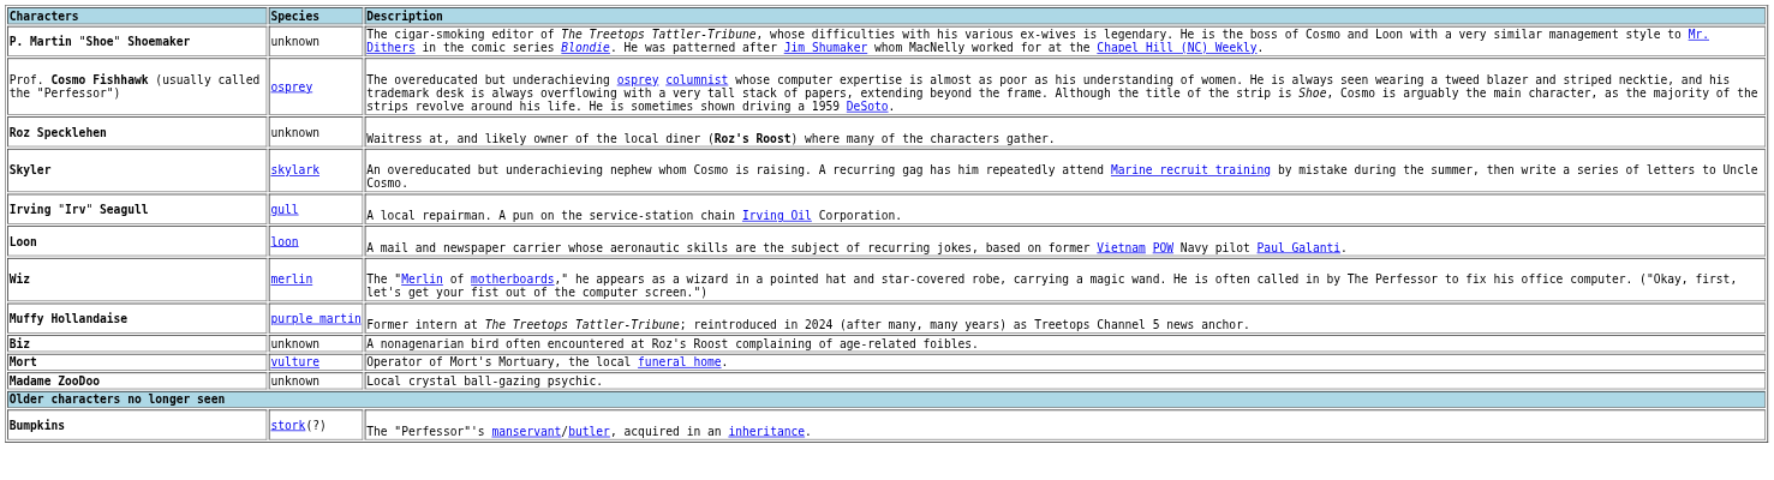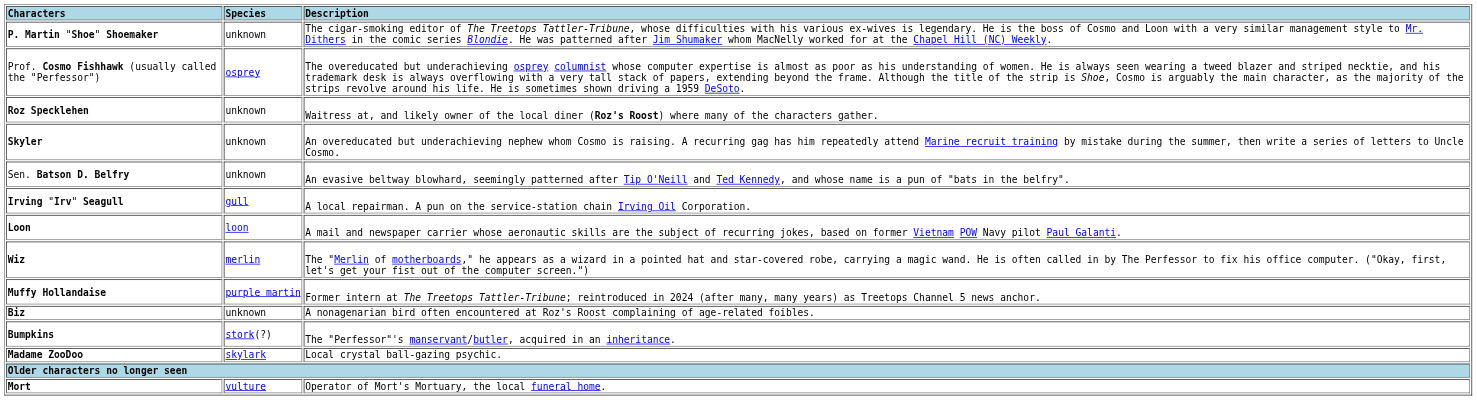Skyler | Species: skylark -> unknown
+ row: Sen. Batson D. Belfry | unknown | An evasive beltway blowhard, seemingly patterned after Tip O'Neill and Ted Kennedy, and whose name is a pun of "bats in the belfry".
rows swapped: Mort <-> Bumpkins
Madame ZooDoo | Species: unknown -> skylark
